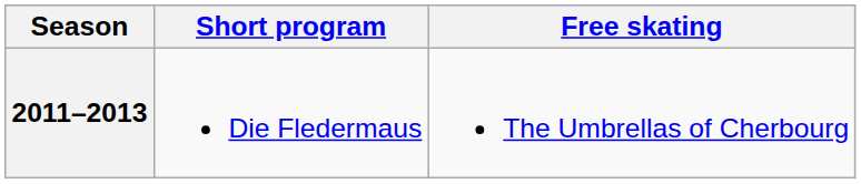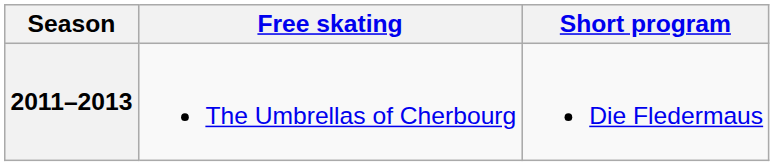columns swapped: Short program <-> Free skating
